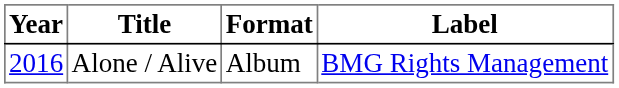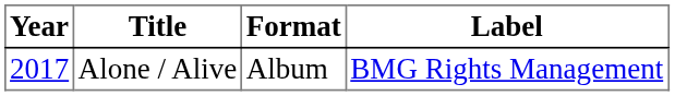Alone / Alive | Year: 2016 -> 2017
